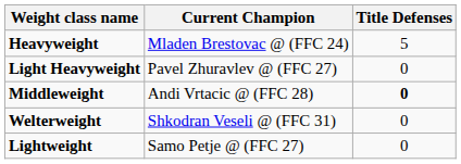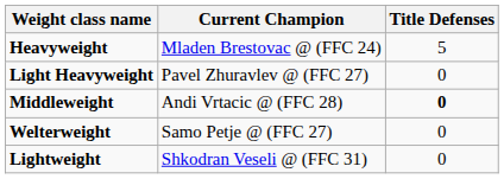Welterweight | Current Champion: Shkodran Veseli @ (FFC 31) -> Samo Petje @ (FFC 27)
Lightweight | Current Champion: Samo Petje @ (FFC 27) -> Shkodran Veseli @ (FFC 31)
